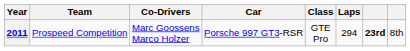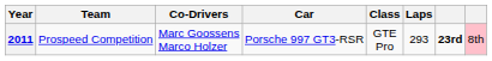2011 | Laps: 294 -> 293
2011 | column 8: no background -> pink background
